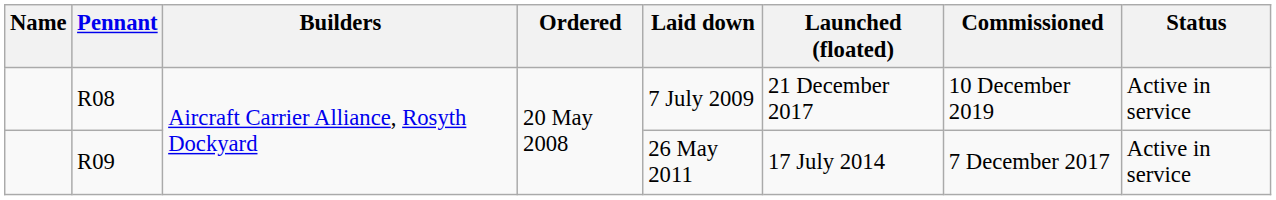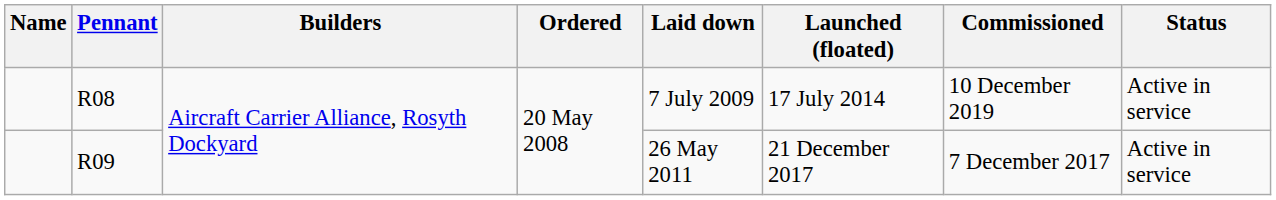R08 | Launched (floated): 21 December 2017 -> 17 July 2014
R09 | Launched (floated): 17 July 2014 -> 21 December 2017
